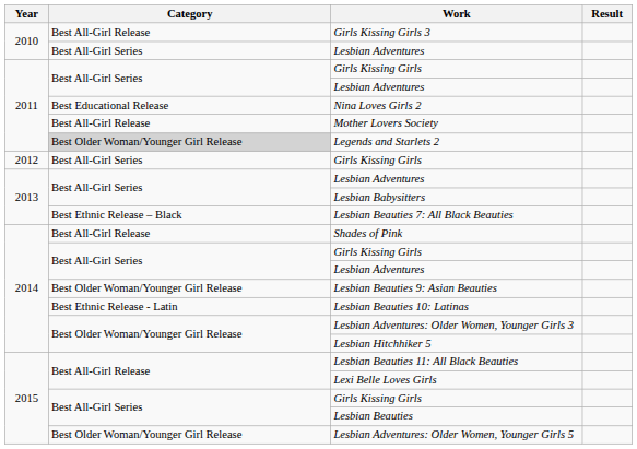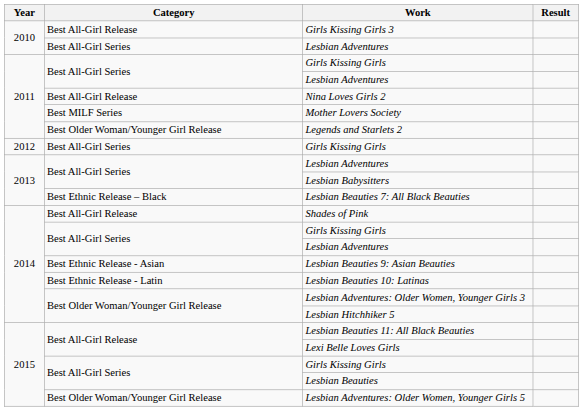Nina Loves Girls 2 | Category: Best Educational Release -> Best All-Girl Release
Mother Lovers Society | Category: Best All-Girl Release -> Best MILF Series
Legends and Starlets 2 | Category: lightgrey background -> no background
Lesbian Beauties 9: Asian Beauties | Category: Best Older Woman/Younger Girl Release -> Best Ethnic Release - Asian
